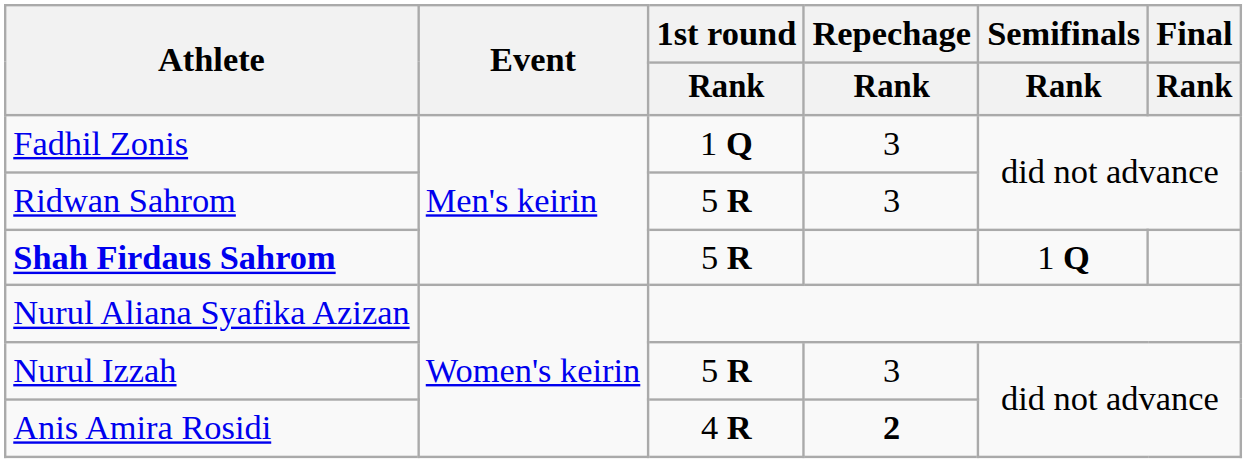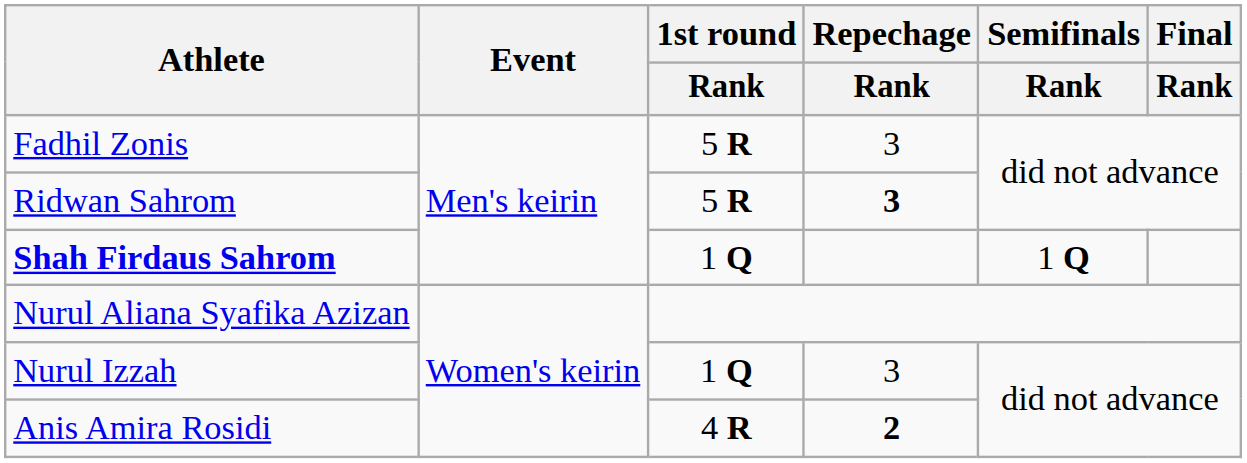Fadhil Zonis | 1st round / Rank: 1 Q -> 5 R
Ridwan Sahrom | Repechage / Rank: normal -> bold
Shah Firdaus Sahrom | 1st round / Rank: 5 R -> 1 Q
Nurul Izzah | 1st round / Rank: 5 R -> 1 Q
